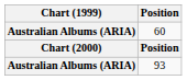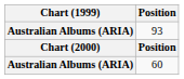rows swapped: 93 <-> 60
